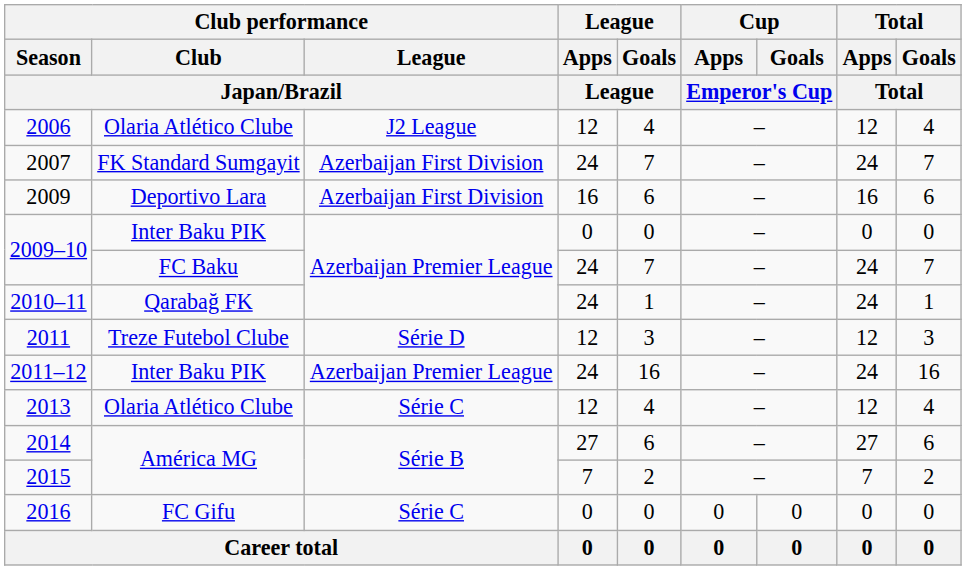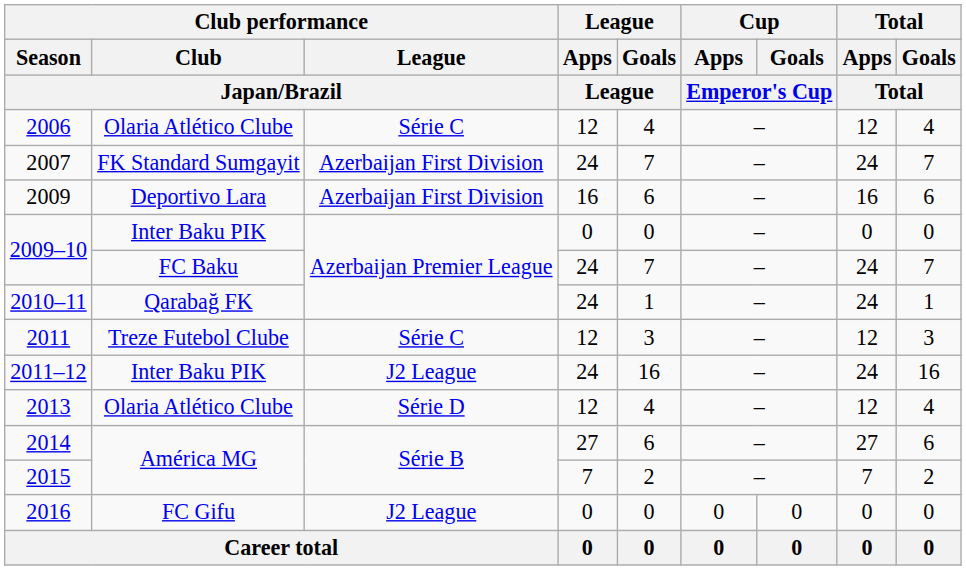2006 | Club performance / League / Japan/Brazil: J2 League -> Série C
2011 | Club performance / League / Japan/Brazil: Série D -> Série C
2011–12 | Club performance / League / Japan/Brazil: Azerbaijan Premier League -> J2 League
2013 | Club performance / League / Japan/Brazil: Série C -> Série D
2016 | Club performance / League / Japan/Brazil: Série C -> J2 League
